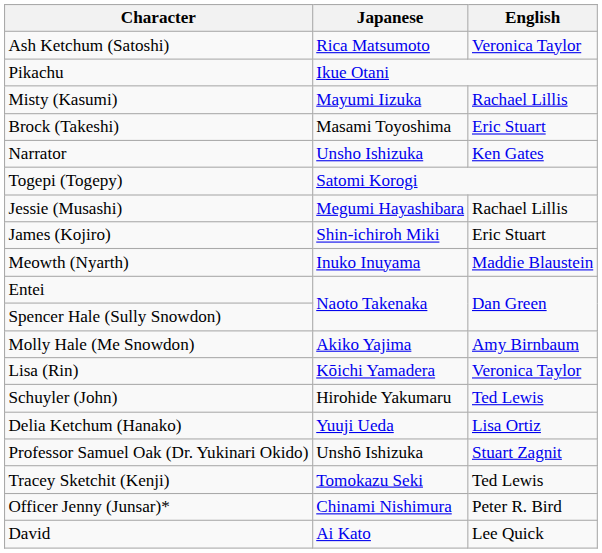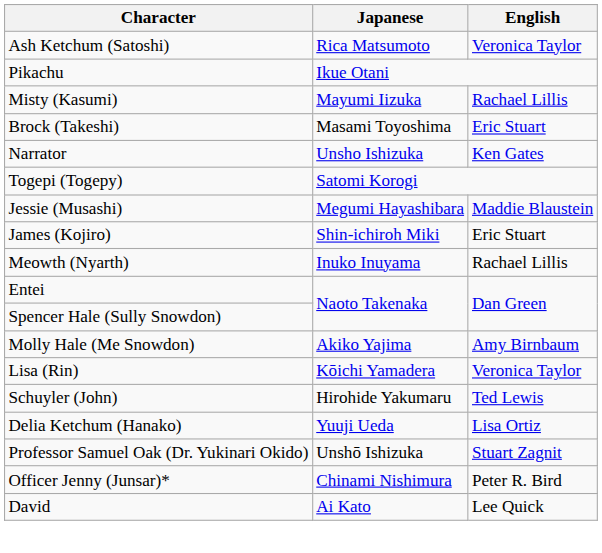Jessie (Musashi) | English: Rachael Lillis -> Maddie Blaustein
Meowth (Nyarth) | English: Maddie Blaustein -> Rachael Lillis
- row: Tracey Sketchit (Kenji) | Tomokazu Seki | Ted Lewis
